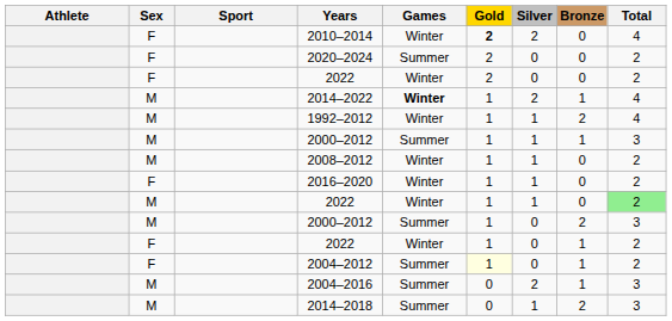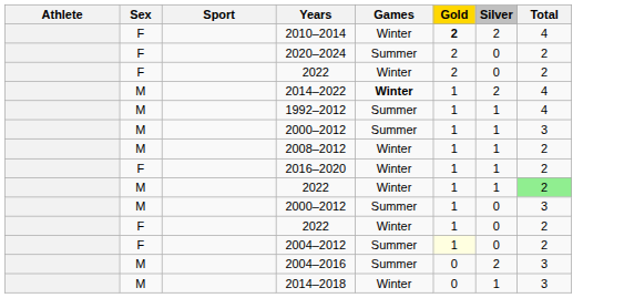- column: Bronze | 0 | 0 | 0 | 1 | 2 | 1 | 0 | 0 | 0 | 2 | 1 | 1 | 1 | 2
1992–2012 | Games: Winter -> Summer
2014–2018 | Games: Summer -> Winter
